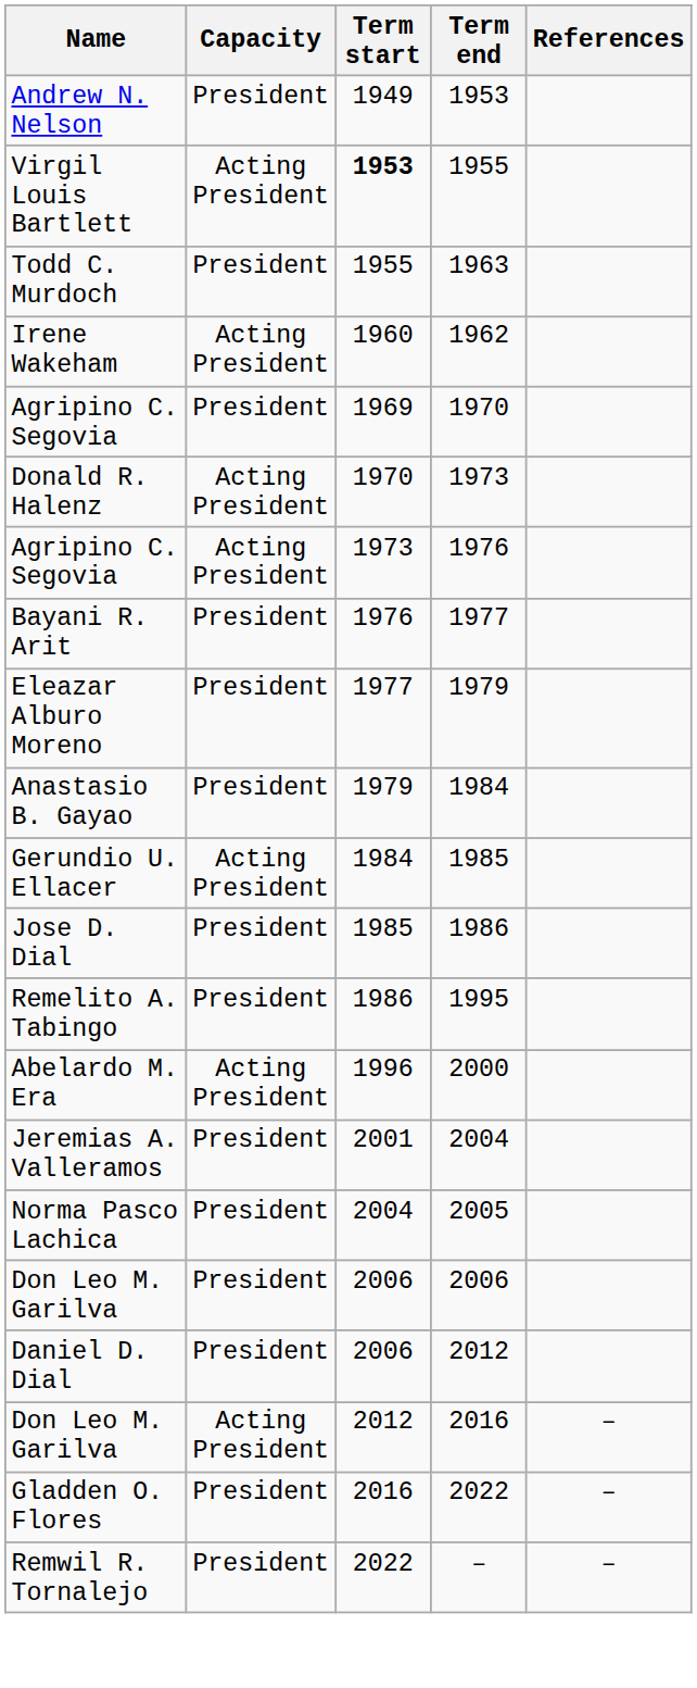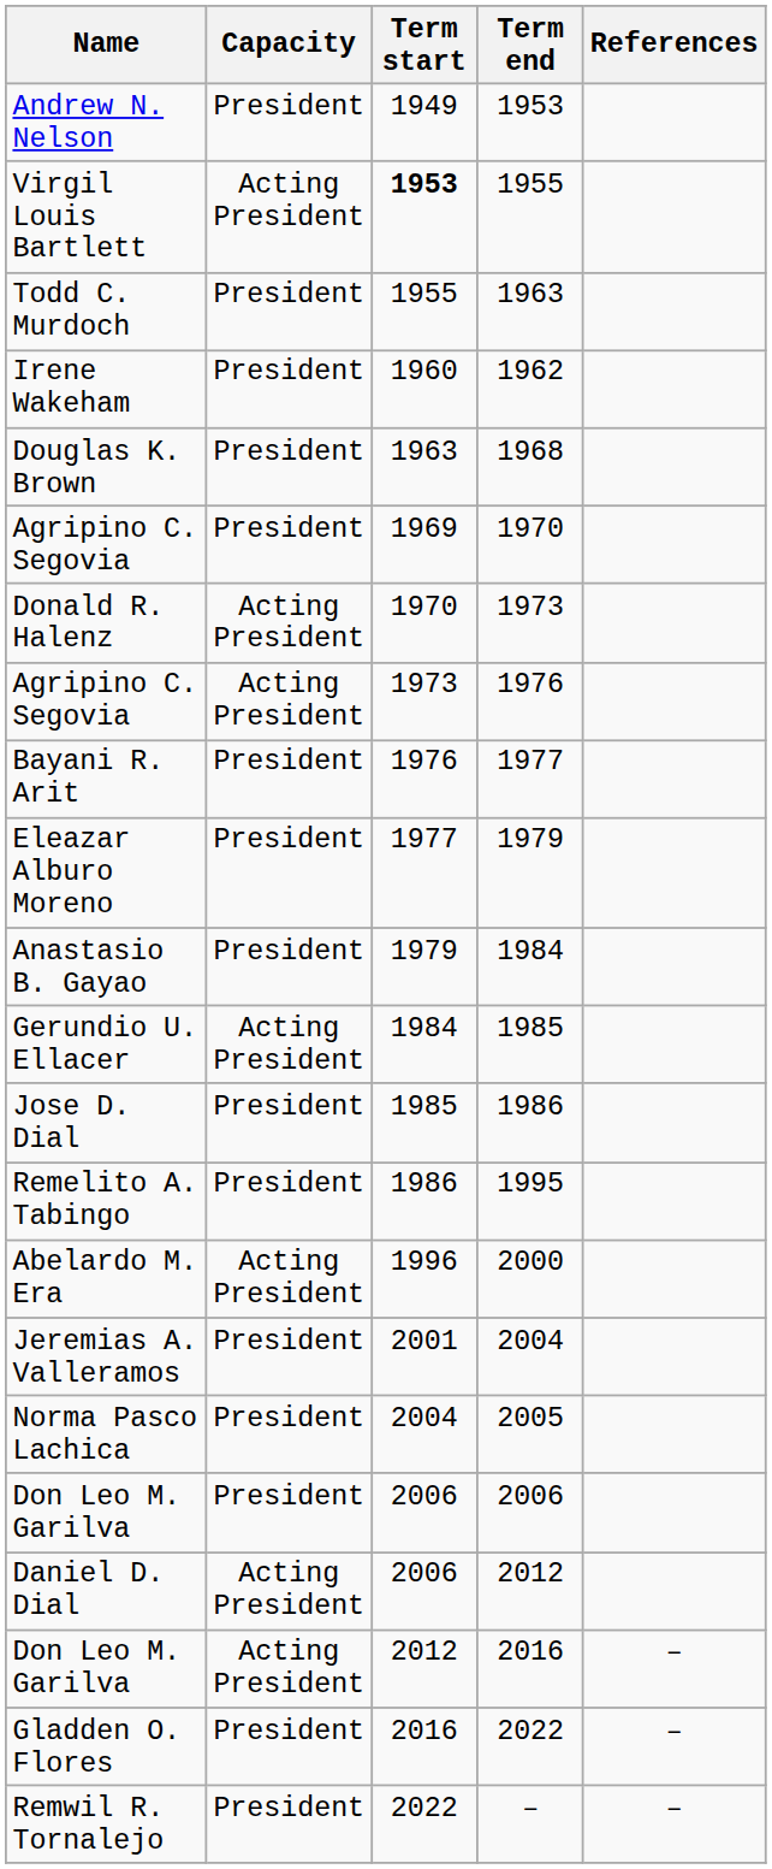Irene Wakeham | Capacity: Acting President -> President
+ row: Douglas K. Brown | President | 1963 | 1968
Daniel D. Dial | Capacity: President -> Acting President
